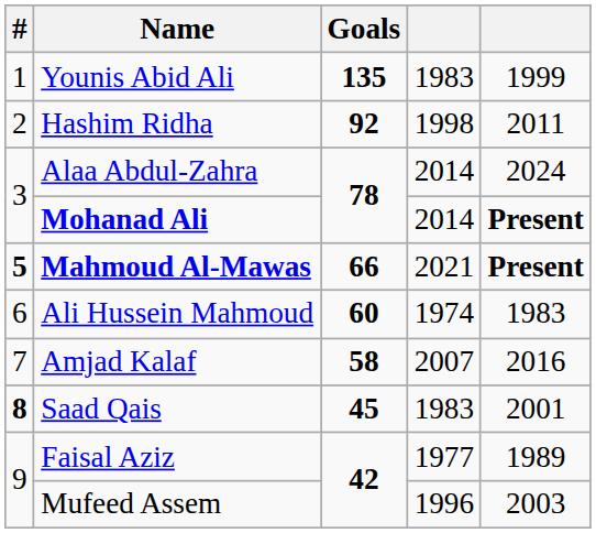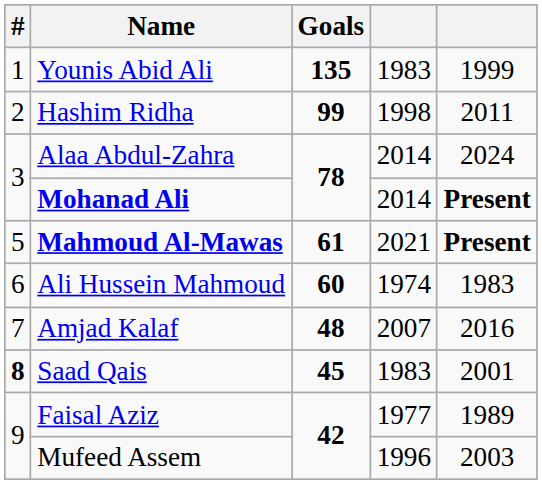Hashim Ridha | Goals: 92 -> 99
Mahmoud Al-Mawas | #: bold -> normal
Mahmoud Al-Mawas | Goals: 66 -> 61
Amjad Kalaf | Goals: 58 -> 48
